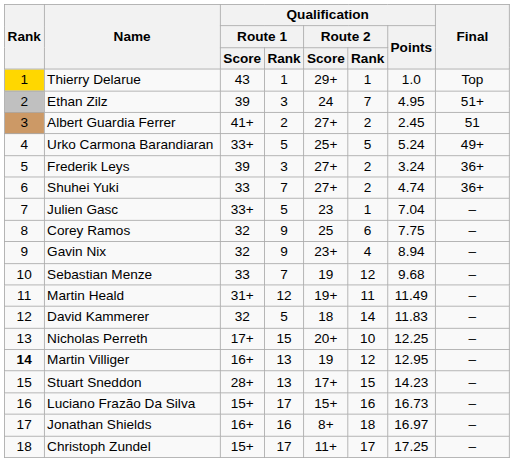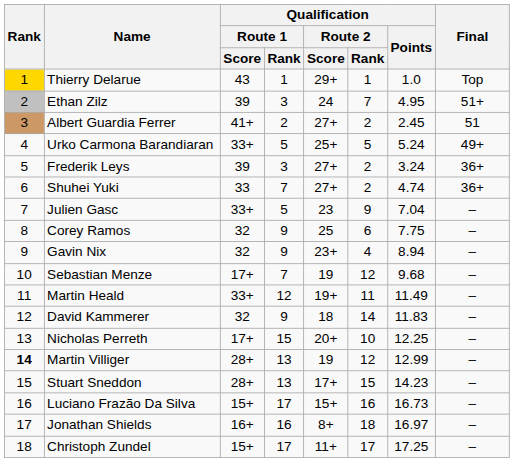Julien Gasc | Qualification / Route 2 / Rank: 1 -> 9
Sebastian Menze | Qualification / Route 1 / Score: 33 -> 17+
Martin Heald | Qualification / Route 1 / Score: 31+ -> 33+
David Kammerer | Qualification / Route 1 / Rank: 5 -> 9
Martin Villiger | Qualification / Route 1 / Score: 16+ -> 28+
Martin Villiger | Qualification / Points: 12.95 -> 12.99
